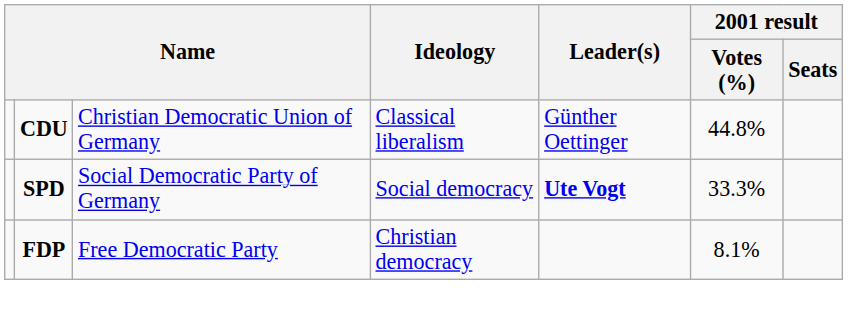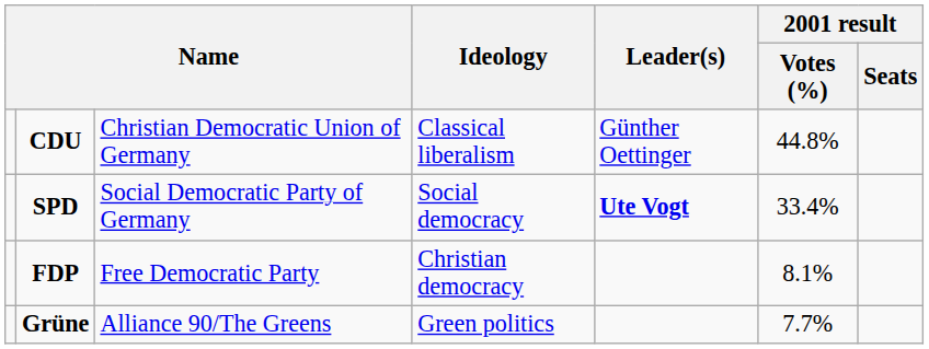SPD | 2001 result / Votes (%): 33.3% -> 33.4%
+ row: Grüne | Alliance 90/The Greens | Green politics | 7.7%
